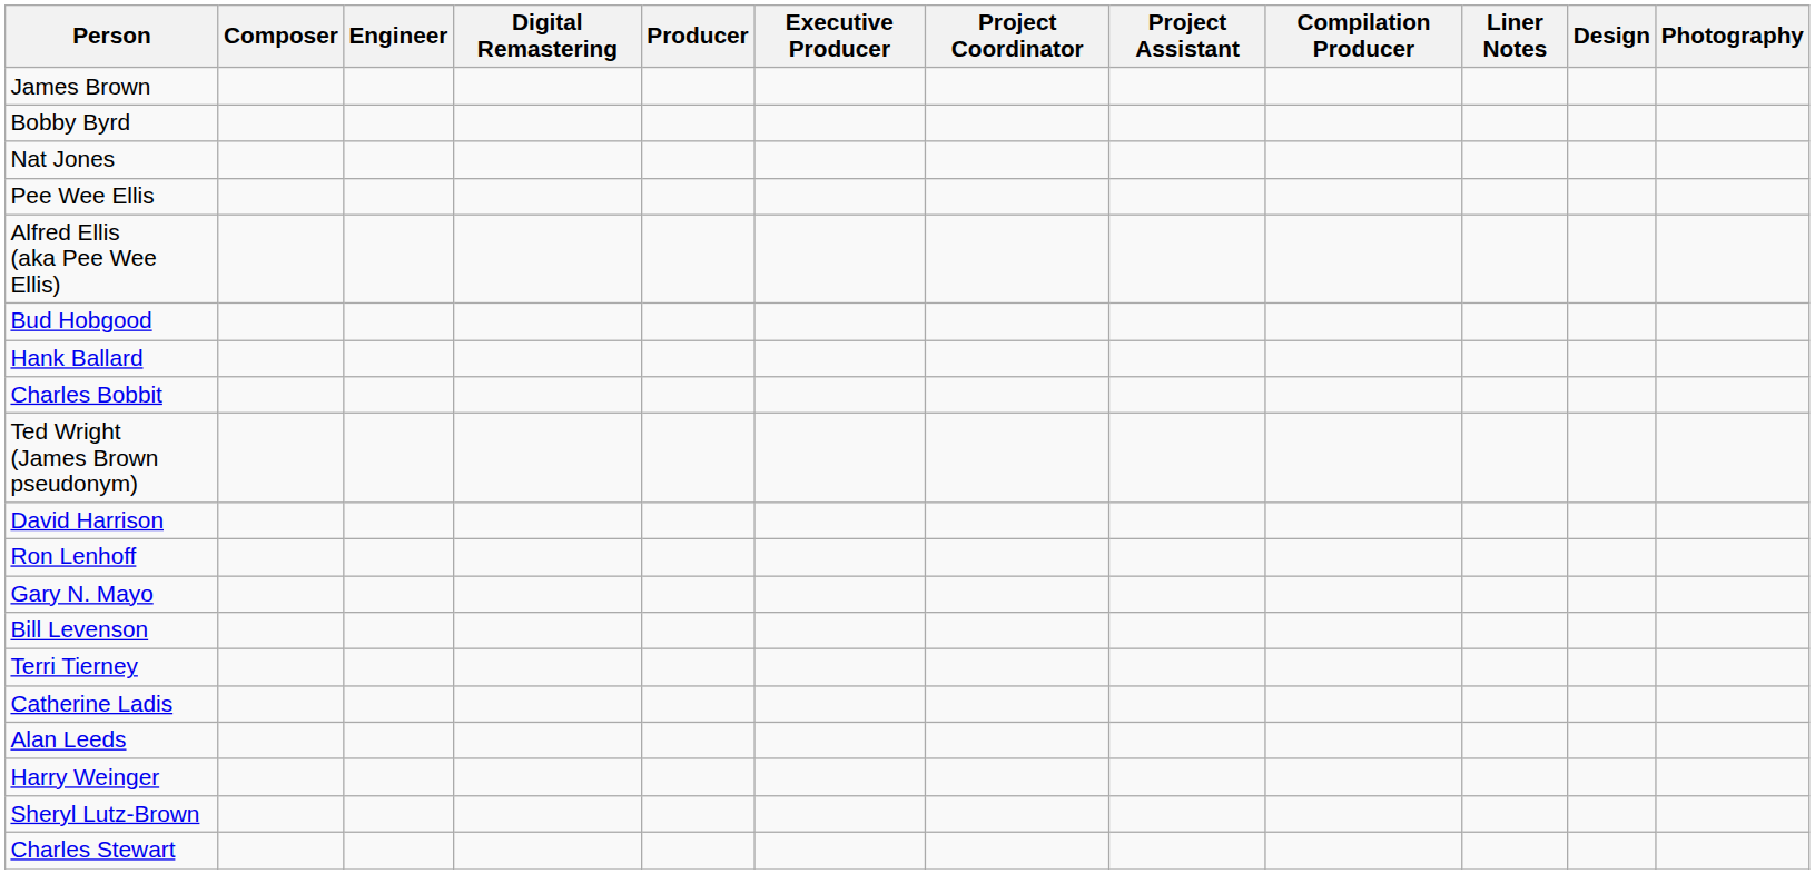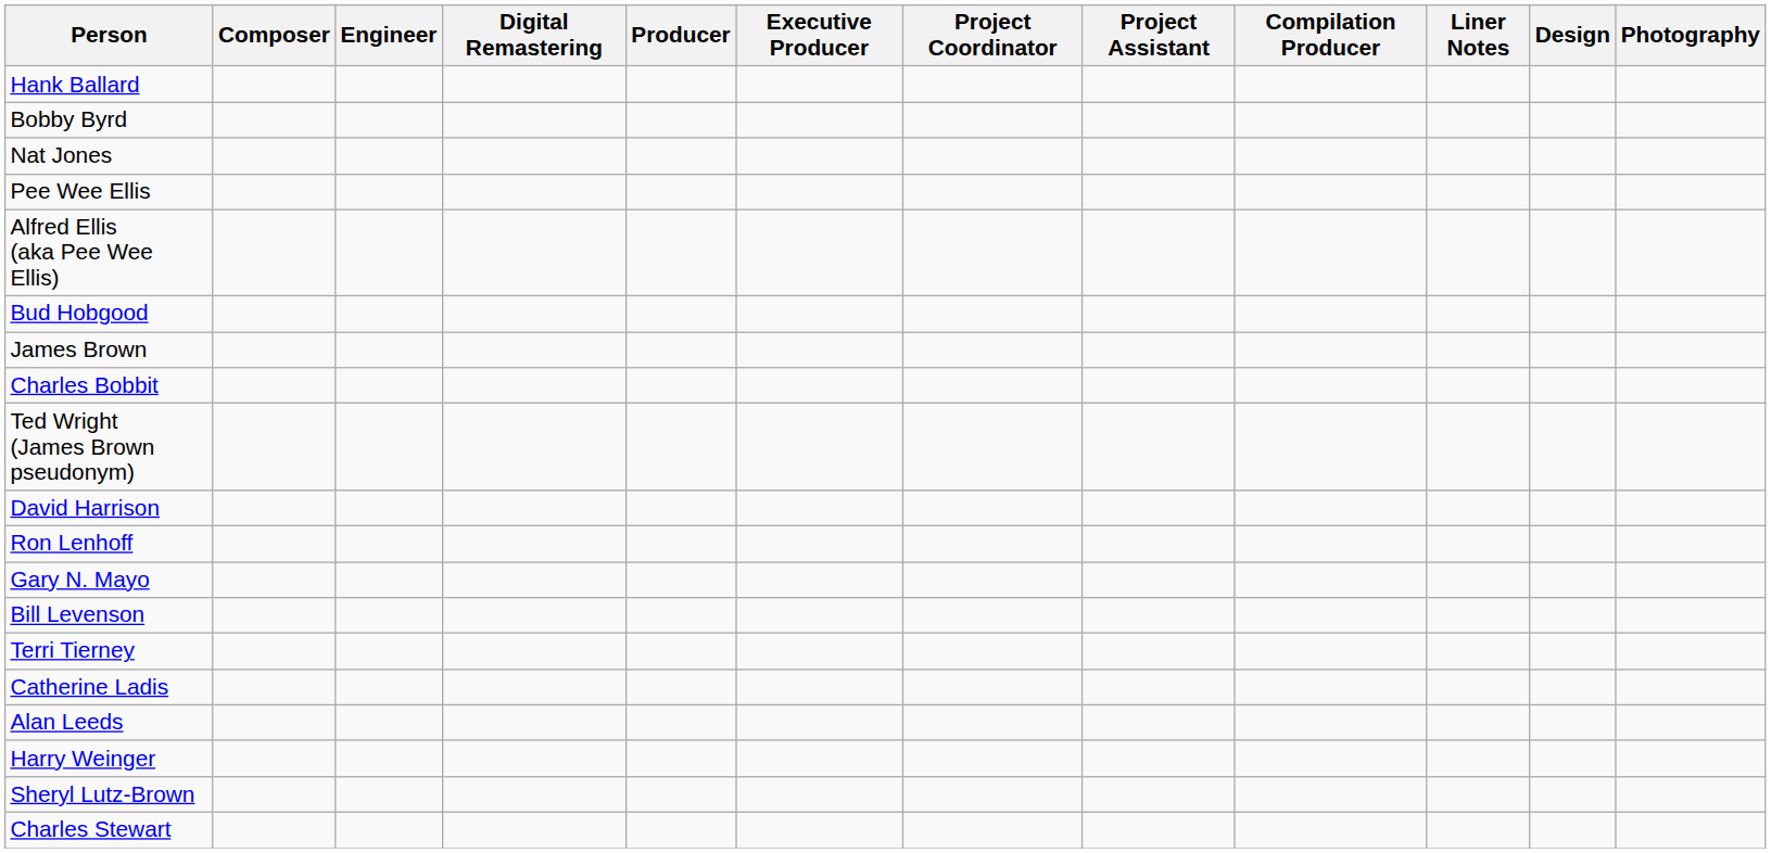rows swapped: James Brown <-> Hank Ballard
